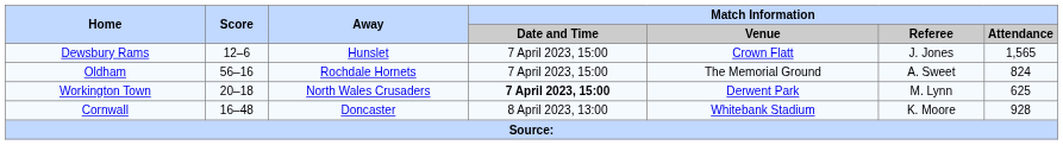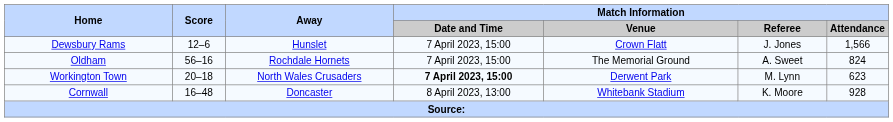Dewsbury Rams | Match Information / Attendance: 1,565 -> 1,566
Workington Town | Match Information / Attendance: 625 -> 623
